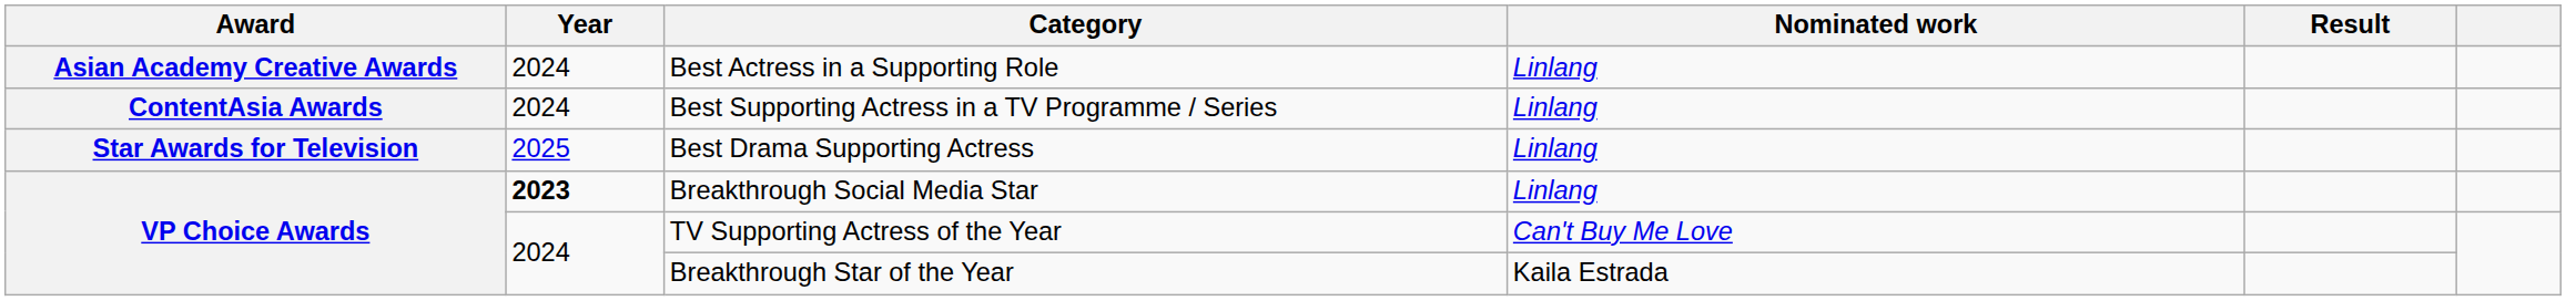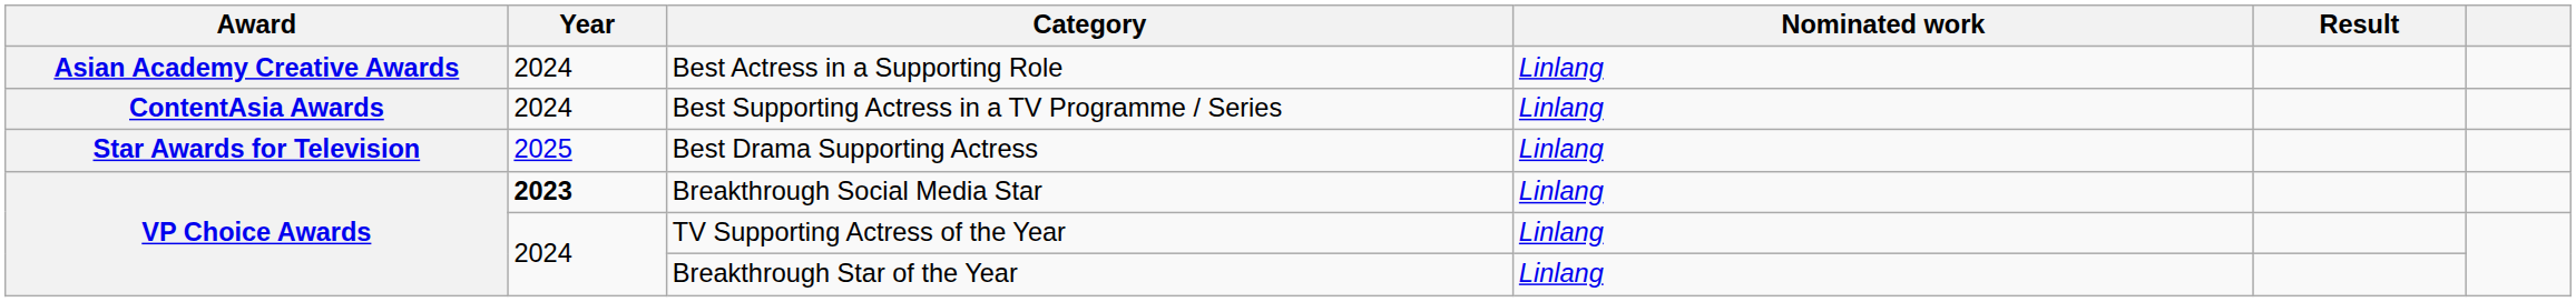TV Supporting Actress of the Year | Nominated work: Can't Buy Me Love -> Linlang
Breakthrough Star of the Year | Nominated work: Kaila Estrada -> Linlang
